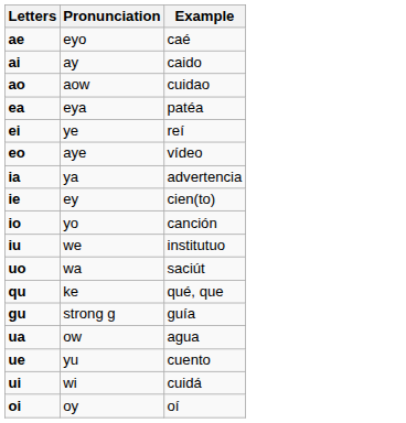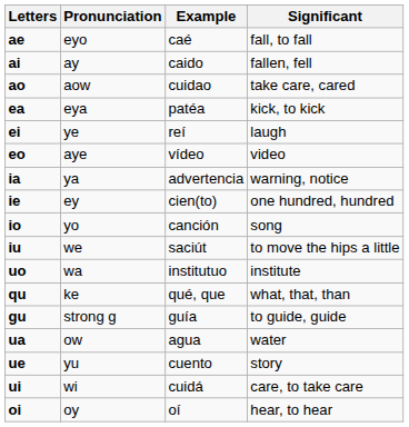+ column: Significant | fall, to fall | fallen, fell | take care, cared | kick, to kick | laugh | video | warning, notice | one hundred, hundred | song | to move the hips a little | institute | what, that, than | to guide, guide | water | story | care, to take care | hear, to hear
iu | Example: institutuo -> saciút
uo | Example: saciút -> institutuo
